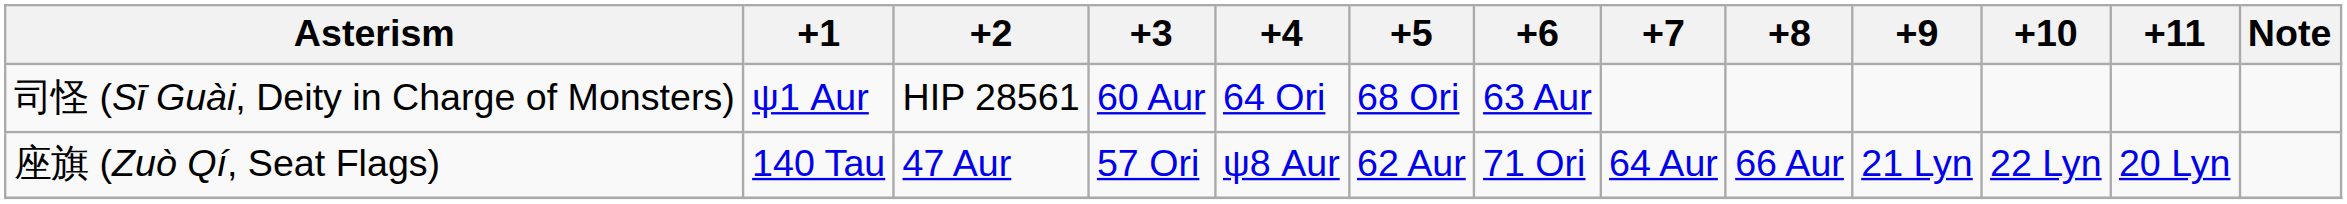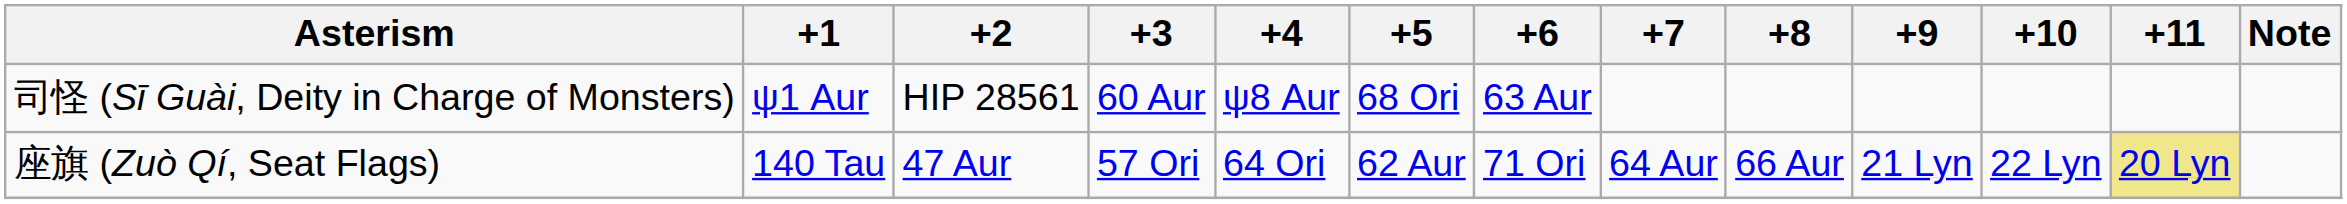司怪 (Sī Guài, Deity in Charge of Monsters) | +4: 64 Ori -> ψ8 Aur
座旗 (Zuò Qí, Seat Flags) | +4: ψ8 Aur -> 64 Ori
座旗 (Zuò Qí, Seat Flags) | +11: no background -> khaki background
